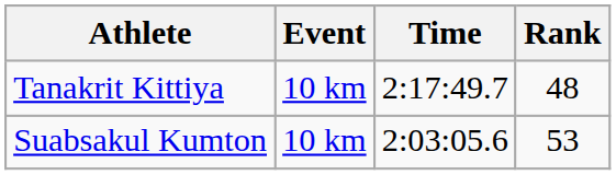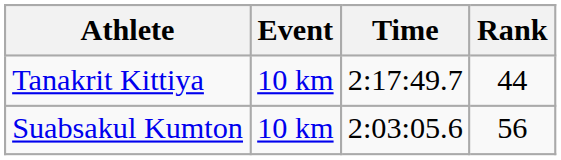Tanakrit Kittiya | Rank: 48 -> 44
Suabsakul Kumton | Rank: 53 -> 56
